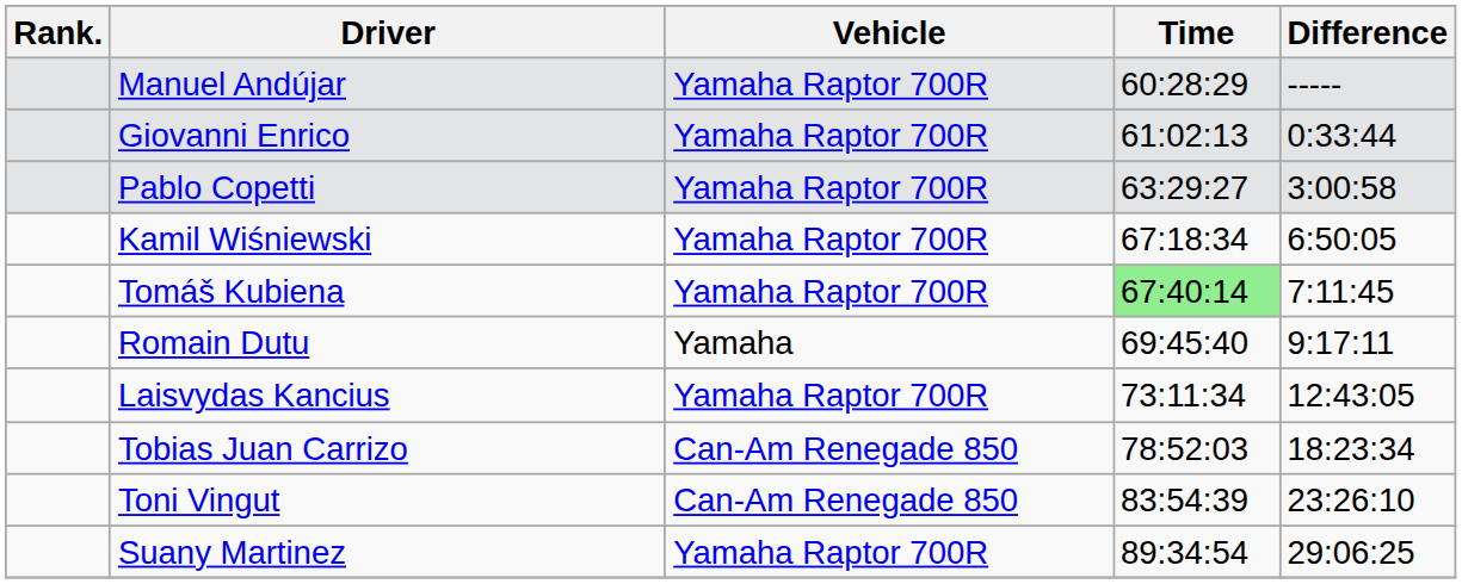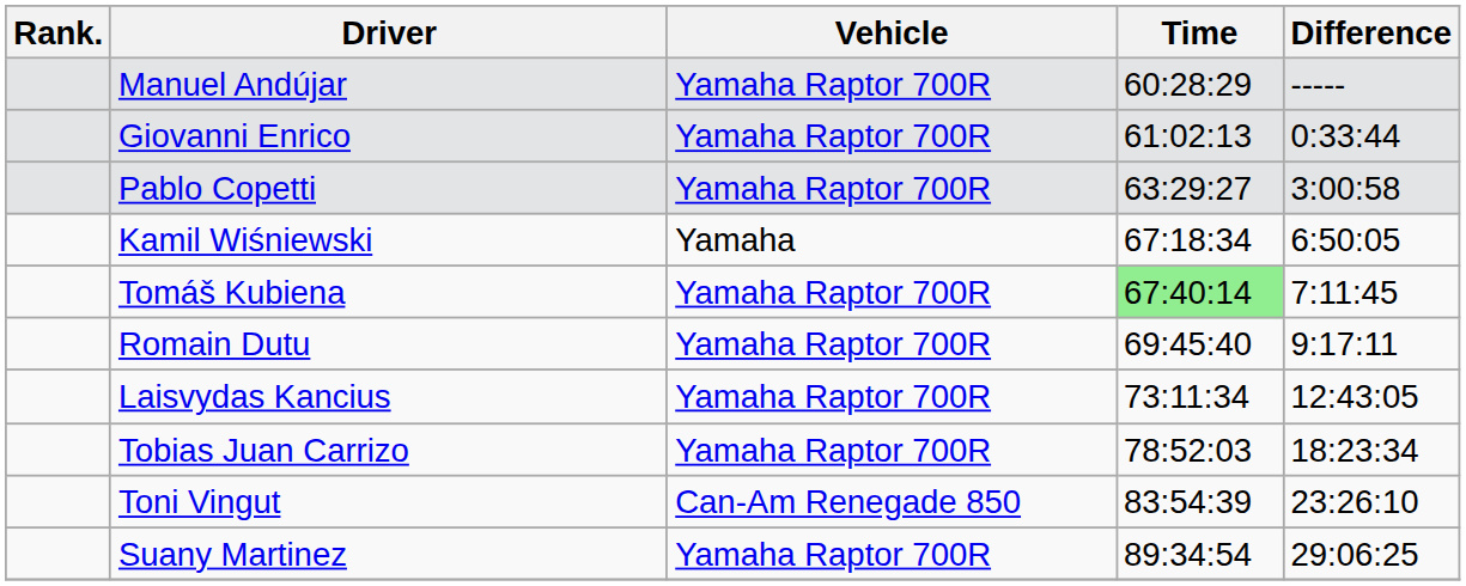Kamil Wiśniewski | Vehicle: Yamaha Raptor 700R -> Yamaha
Romain Dutu | Vehicle: Yamaha -> Yamaha Raptor 700R
Tobias Juan Carrizo | Vehicle: Can-Am Renegade 850 -> Yamaha Raptor 700R
